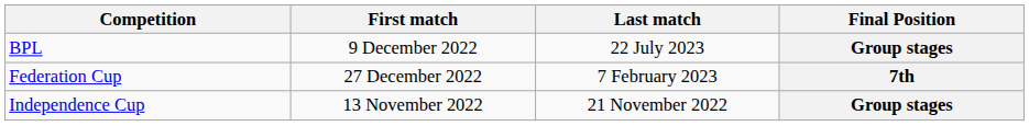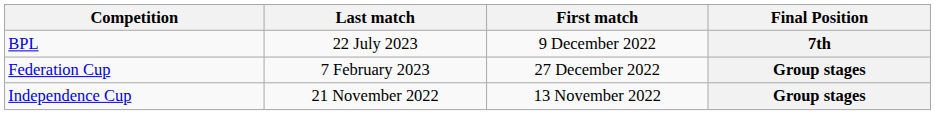columns swapped: First match <-> Last match
BPL | Final Position: Group stages -> 7th
Federation Cup | Final Position: 7th -> Group stages
